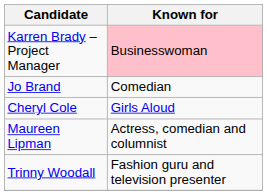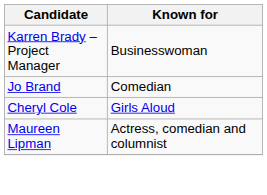Karren Brady – Project Manager | Known for: pink background -> no background
- row: Trinny Woodall | Fashion guru and television presenter
